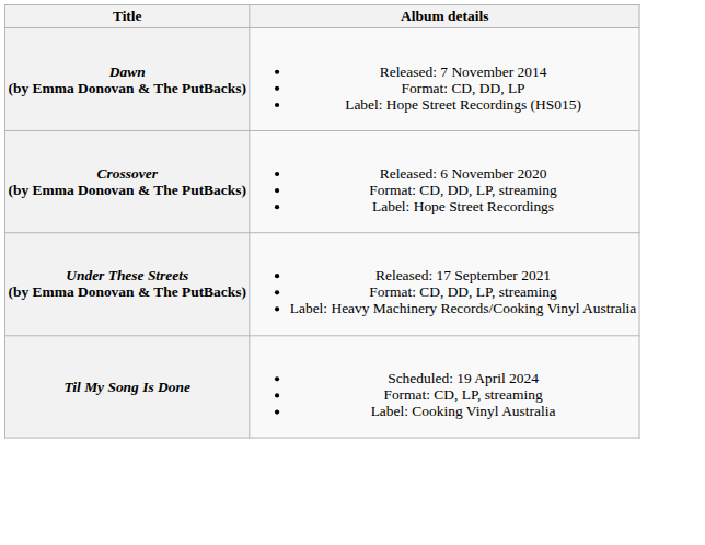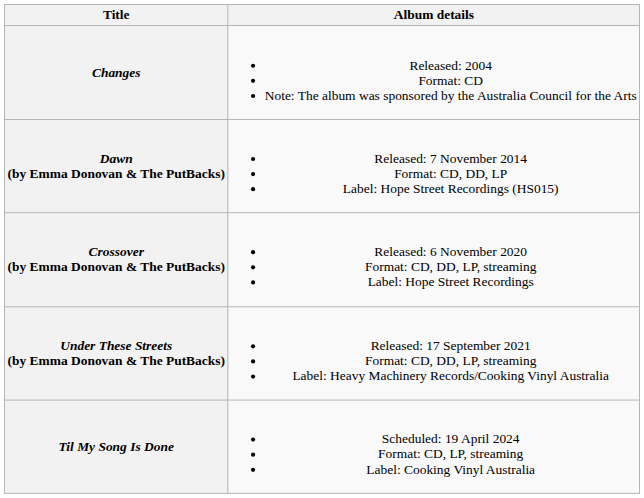+ row: Changes | Released: 2004 Format: CD Note: The album was sponsored by the Australia Council for the Arts
